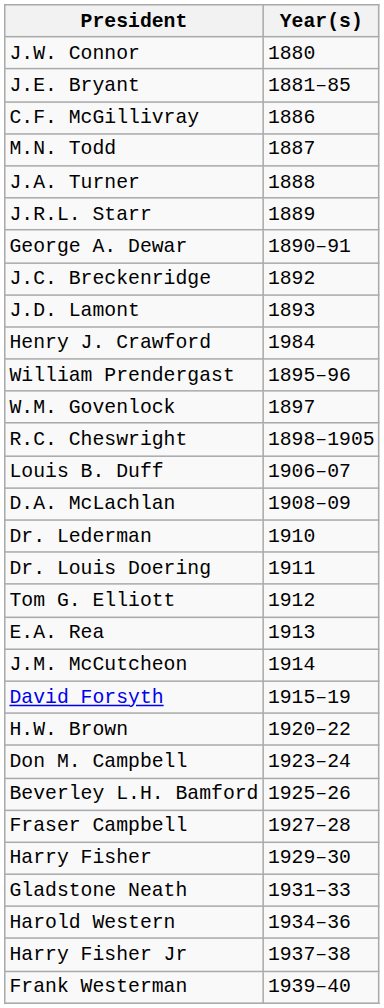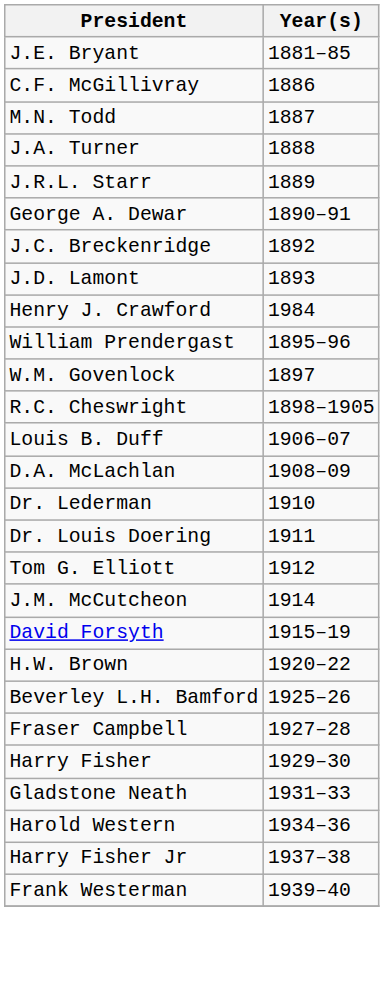- row: J.W. Connor | 1880
- row: E.A. Rea | 1913
- row: Don M. Campbell | 1923–24
